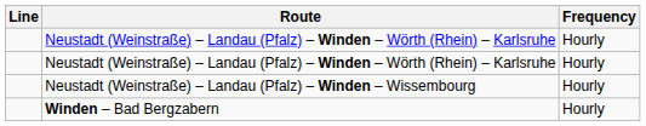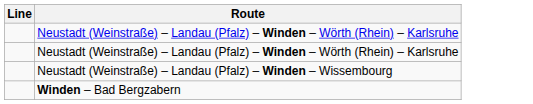- column: Frequency | Hourly | Hourly | Hourly | Hourly
